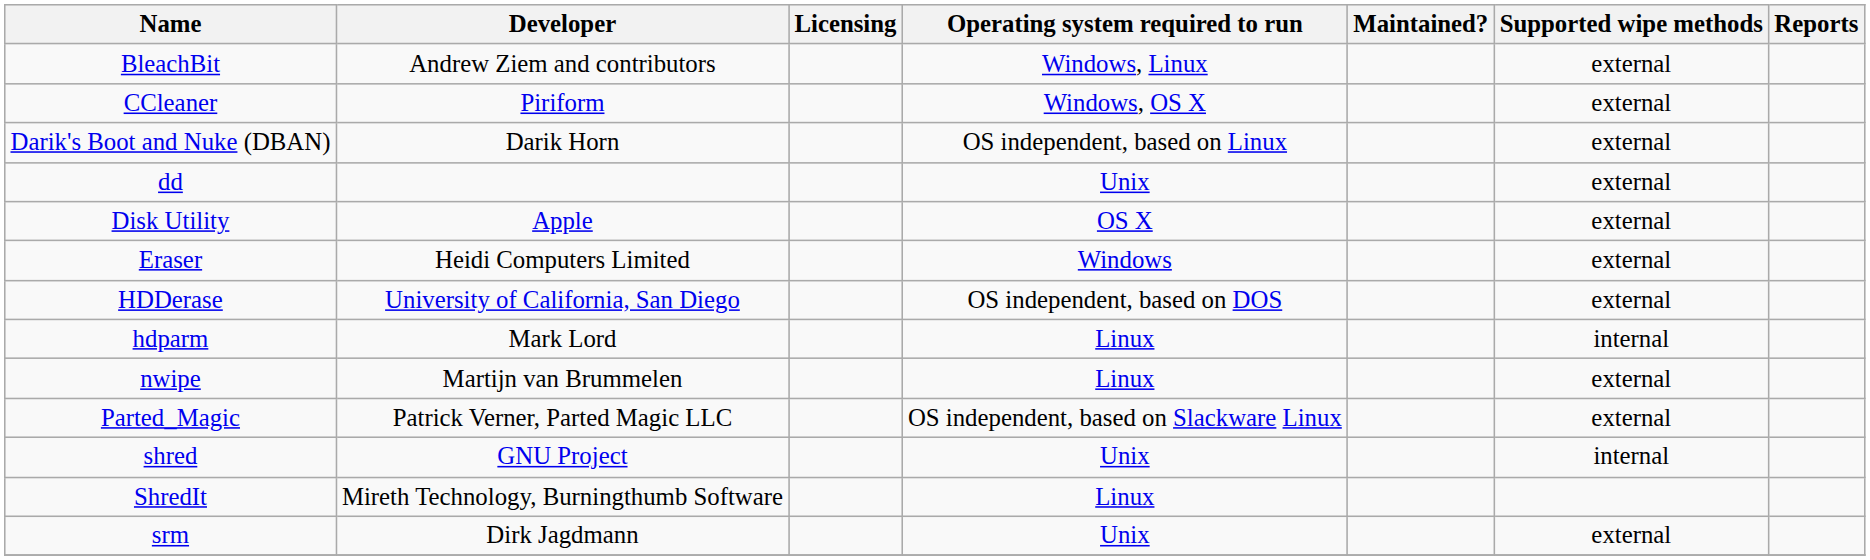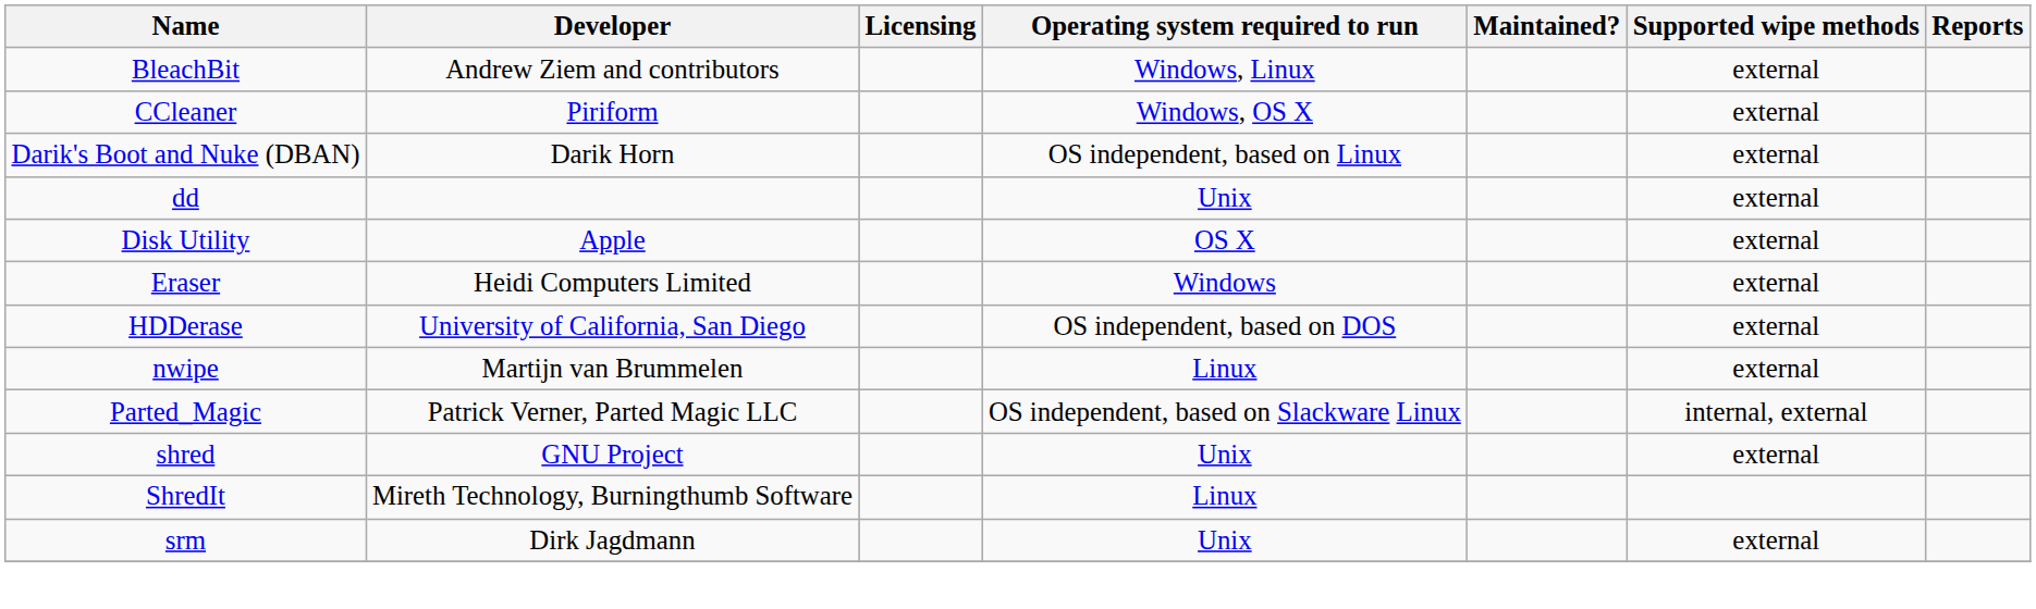- row: hdparm | Mark Lord | Linux | internal
Parted_Magic | Supported wipe methods: external -> internal, external
shred | Supported wipe methods: internal -> external
